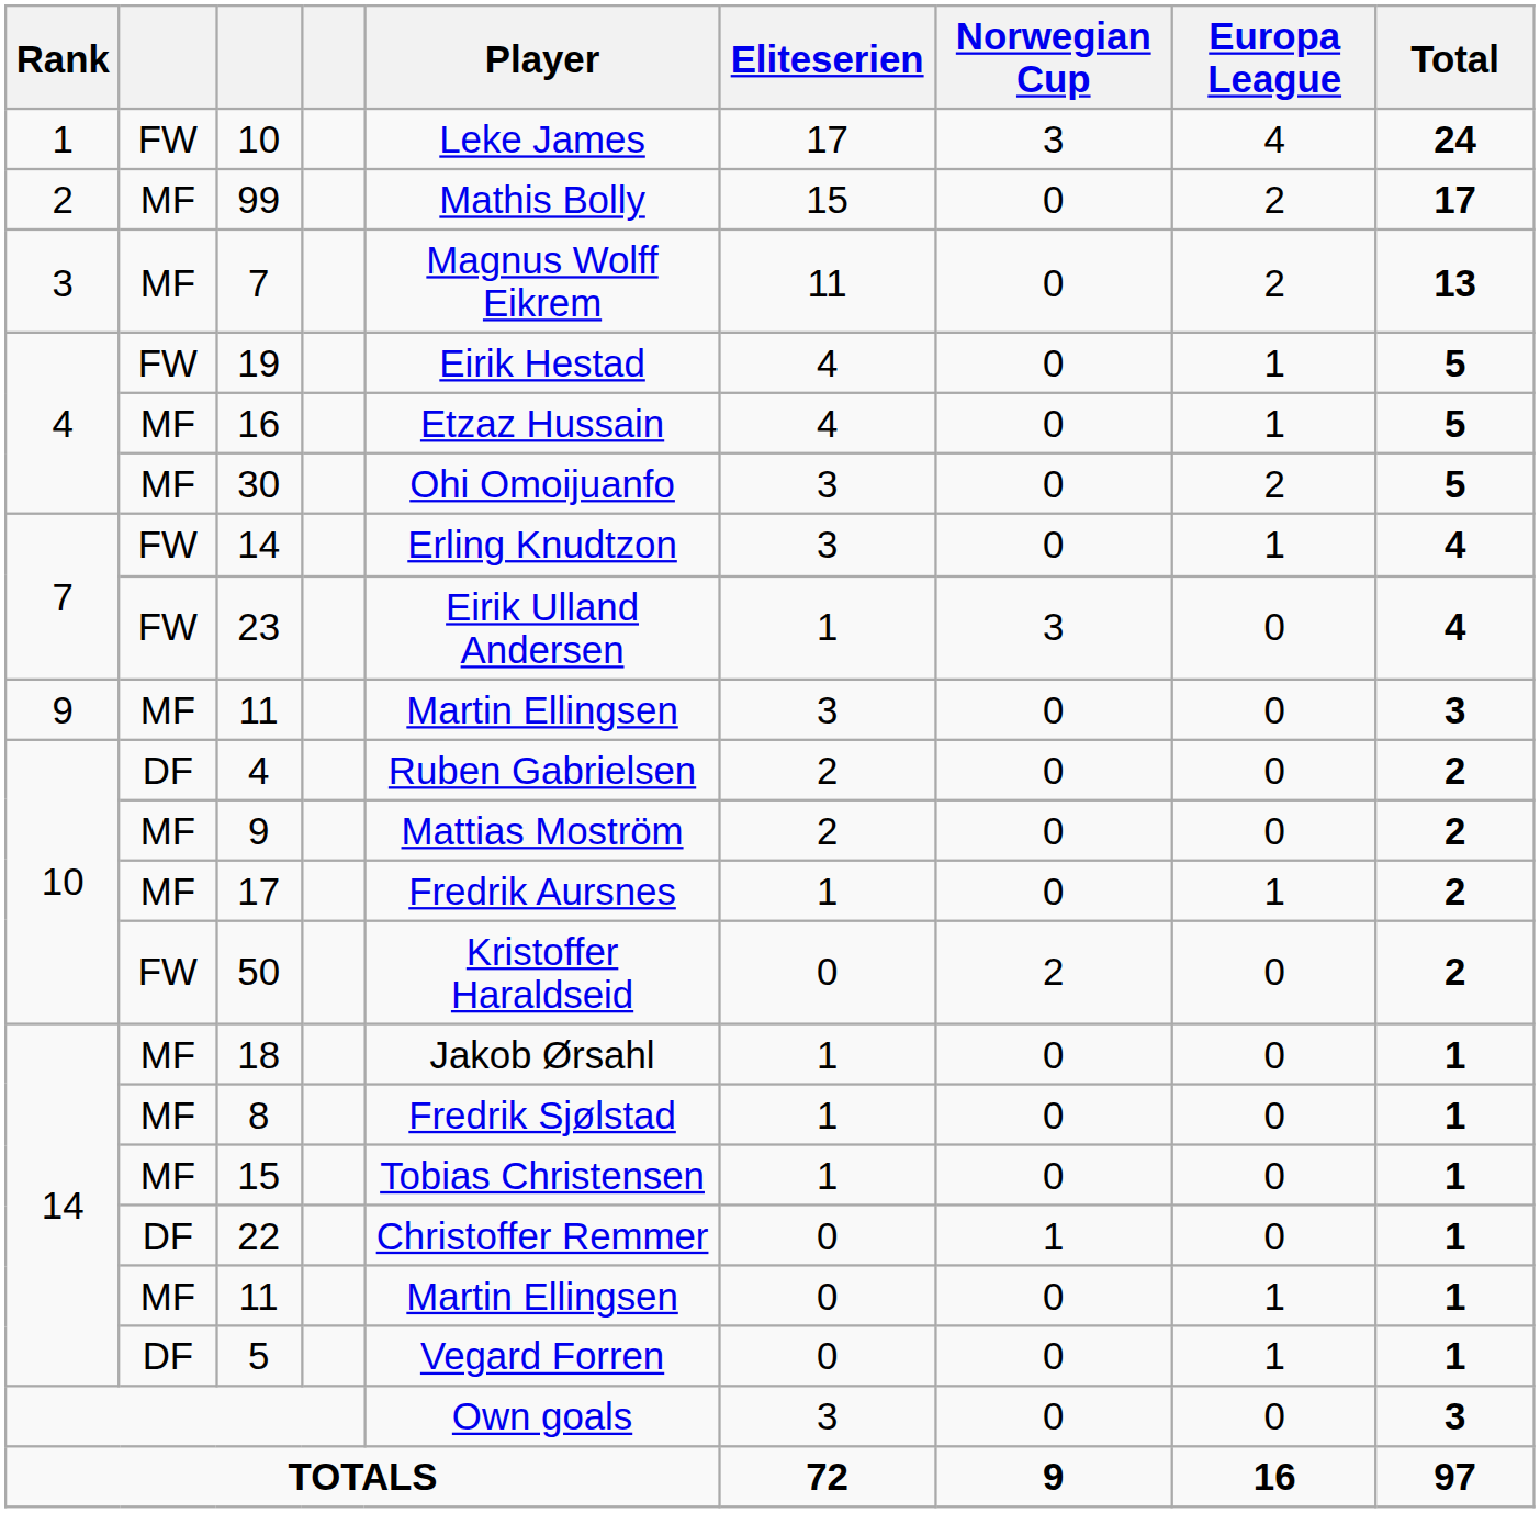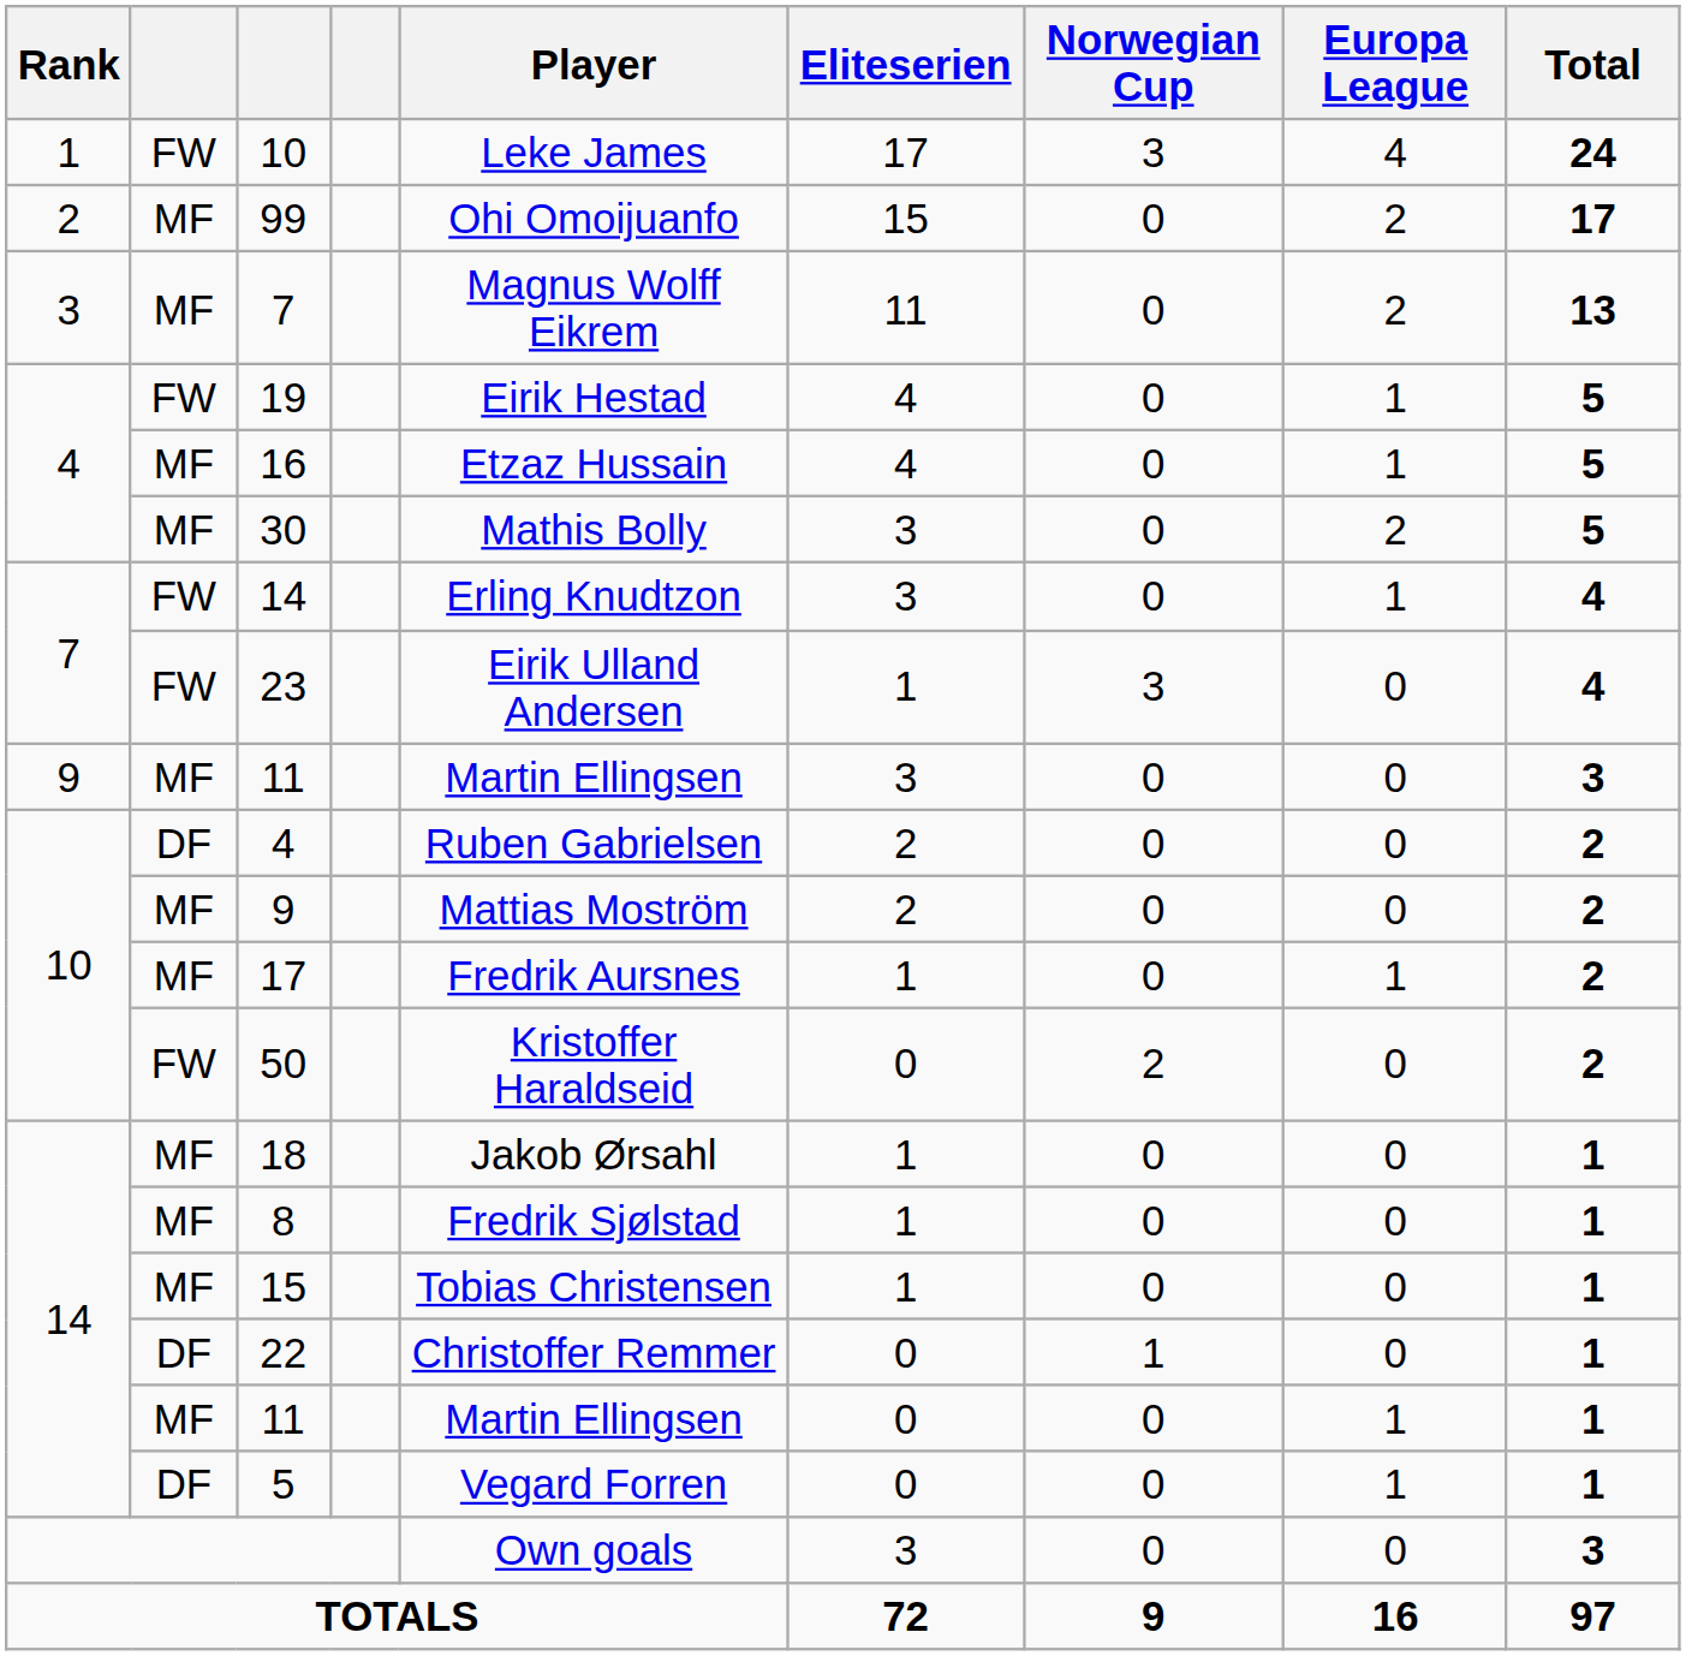99 | Player: Mathis Bolly -> Ohi Omoijuanfo
30 | Player: Ohi Omoijuanfo -> Mathis Bolly
